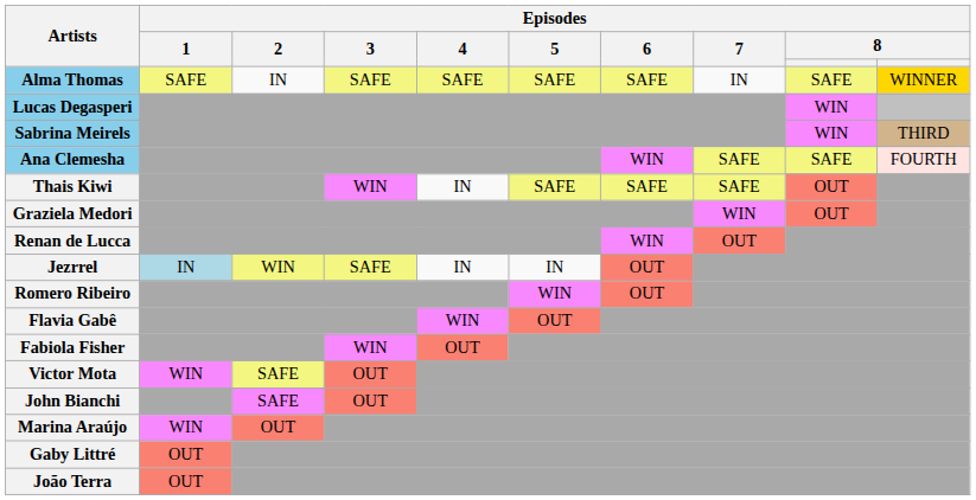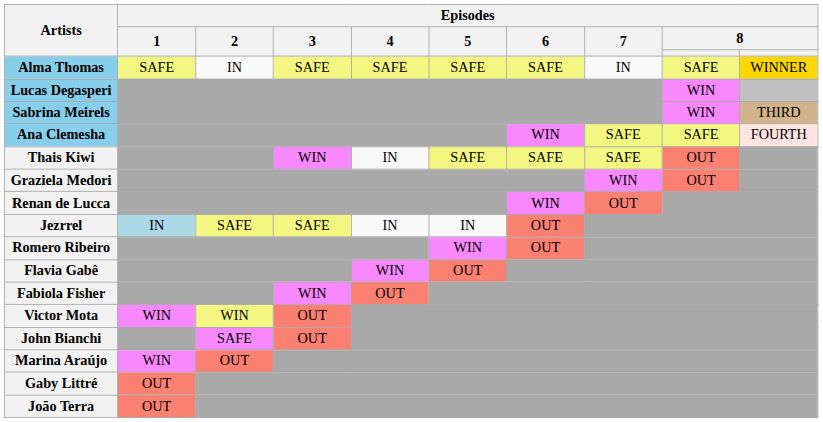Jezrrel | Episodes / 2: WIN -> SAFE
Victor Mota | Episodes / 2: SAFE -> WIN
